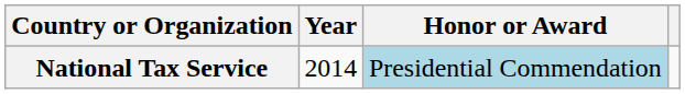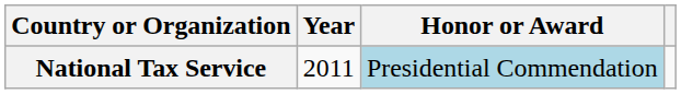National Tax Service | Year: 2014 -> 2011
